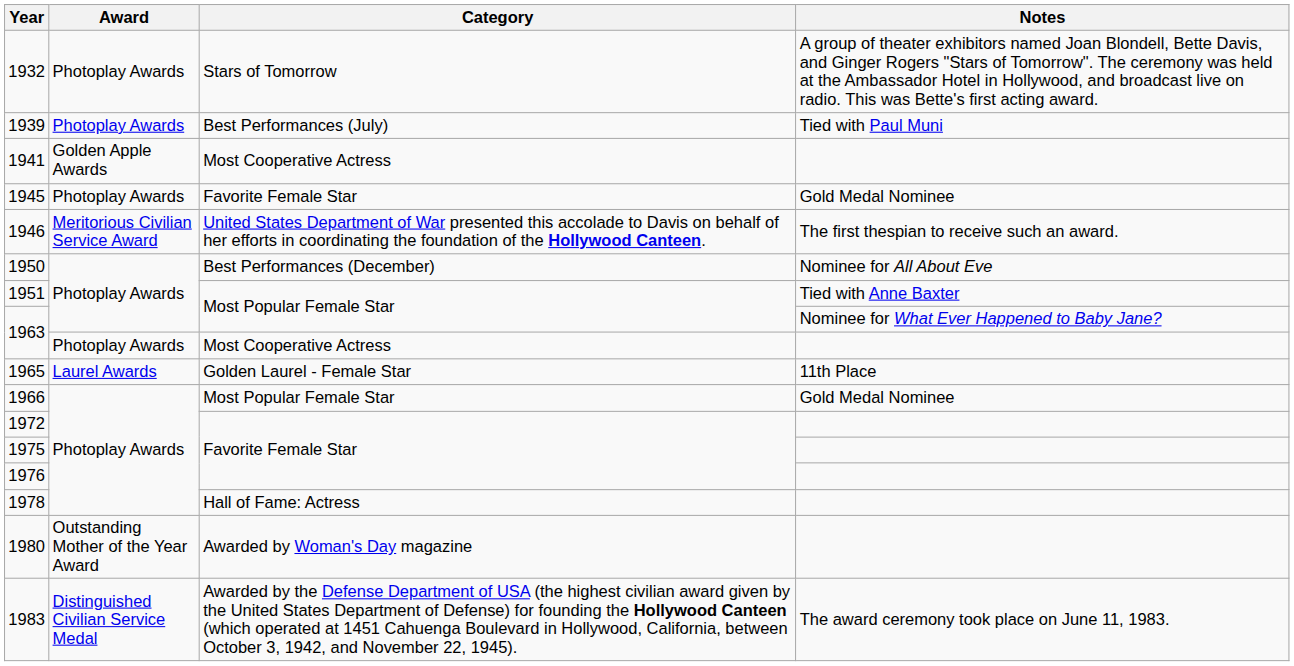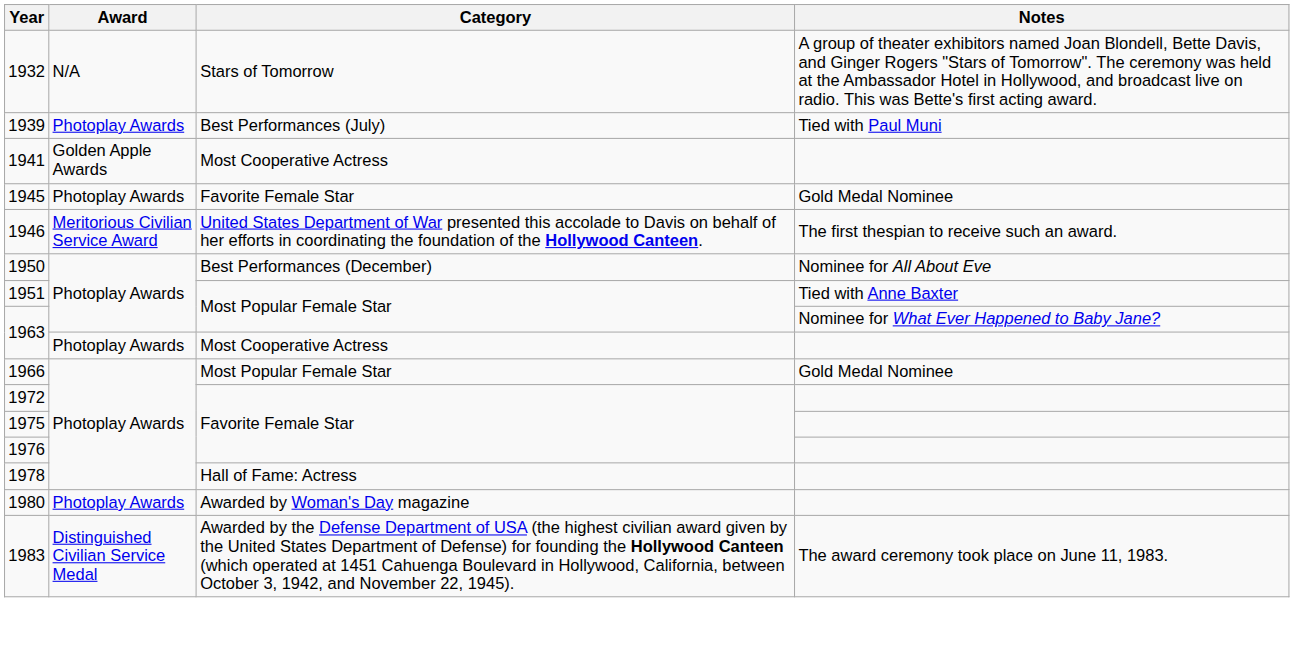1932 | Award: Photoplay Awards -> N/A
- row: 1965 | Laurel Awards | Golden Laurel - Female Star | 11th Place
1980 | Award: Outstanding Mother of the Year Award -> Photoplay Awards
